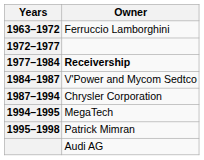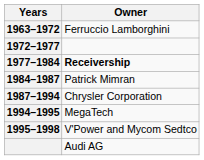1984–1987 | Owner: V'Power and Mycom Sedtco -> Patrick Mimran
1995–1998 | Owner: Patrick Mimran -> V'Power and Mycom Sedtco
